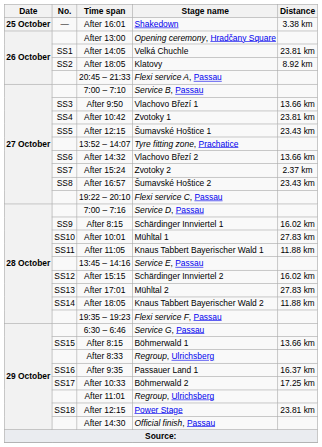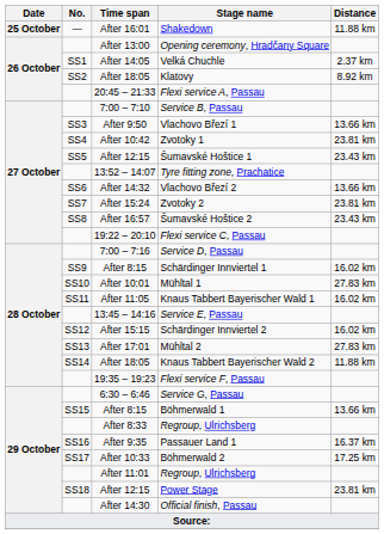Shakedown | Distance: 3.38 km -> 11.88 km
Velká Chuchle | Distance: 23.81 km -> 2.37 km
Zvotoky 2 | Distance: 2.37 km -> 23.81 km
Knaus Tabbert Bayerischer Wald 1 | Distance: 11.88 km -> 16.02 km
